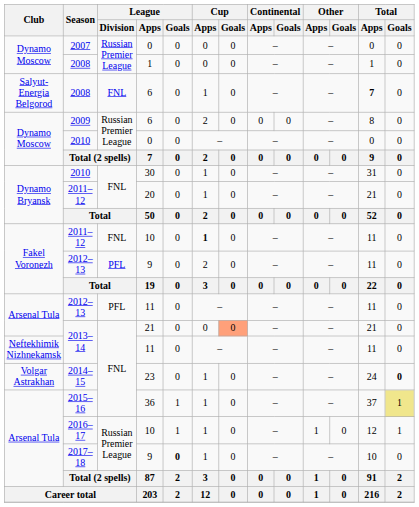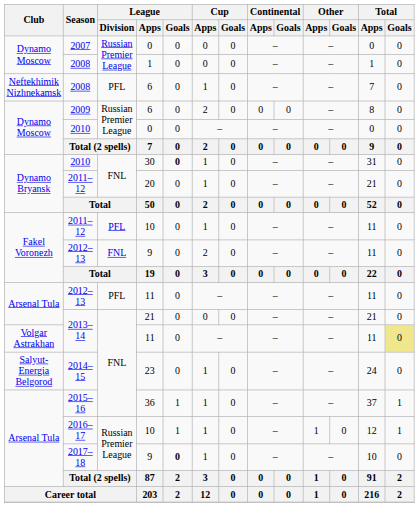2008 / 6 | Club: Salyut-Energia Belgorod -> Neftekhimik Nizhnekamsk
2008 / 6 | League / Division: FNL -> PFL
2008 / 6 | Total / Apps: bold -> normal
2010 / 30 | League / Goals: normal -> bold
2011–12 / 10 | League / Division: FNL -> PFL
2011–12 / 10 | Cup / Apps: bold -> normal
2012–13 / 9 | League / Division: PFL -> FNL
2013–14 / 21 | Cup / Goals: lightsalmon background -> no background
2013–14 / 11 | Club: Neftekhimik Nizhnekamsk -> Volgar Astrakhan
2013–14 / 11 | Total / Goals: no background -> khaki background
2014–15 | Club: Volgar Astrakhan -> Salyut-Energia Belgorod
2014–15 | Total / Goals: bold -> normal
2015–16 | Total / Goals: khaki background -> no background
